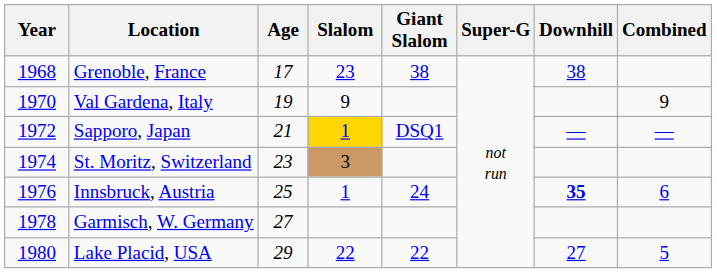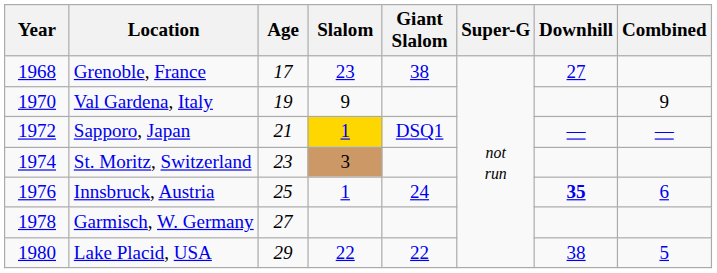Grenoble, France | Downhill: 38 -> 27
Lake Placid, USA | Downhill: 27 -> 38
